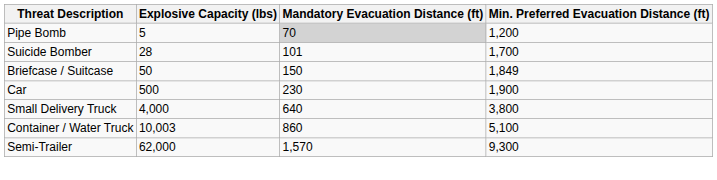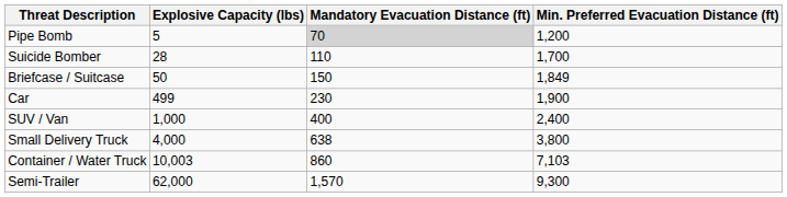Suicide Bomber | Mandatory Evacuation Distance (ft): 101 -> 110
Car | Explosive Capacity (lbs): 500 -> 499
+ row: SUV / Van | 1,000 | 400 | 2,400
Small Delivery Truck | Mandatory Evacuation Distance (ft): 640 -> 638
Container / Water Truck | Min. Preferred Evacuation Distance (ft): 5,100 -> 7,103
